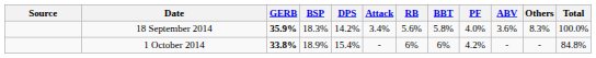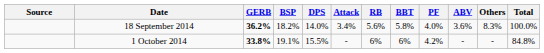18 September 2014 | GERB: 35.9% -> 36.2%
18 September 2014 | BSP: 18.3% -> 18.2%
18 September 2014 | DPS: 14.2% -> 14.0%
1 October 2014 | BSP: 18.9% -> 19.1%
1 October 2014 | DPS: 15.4% -> 15.5%
